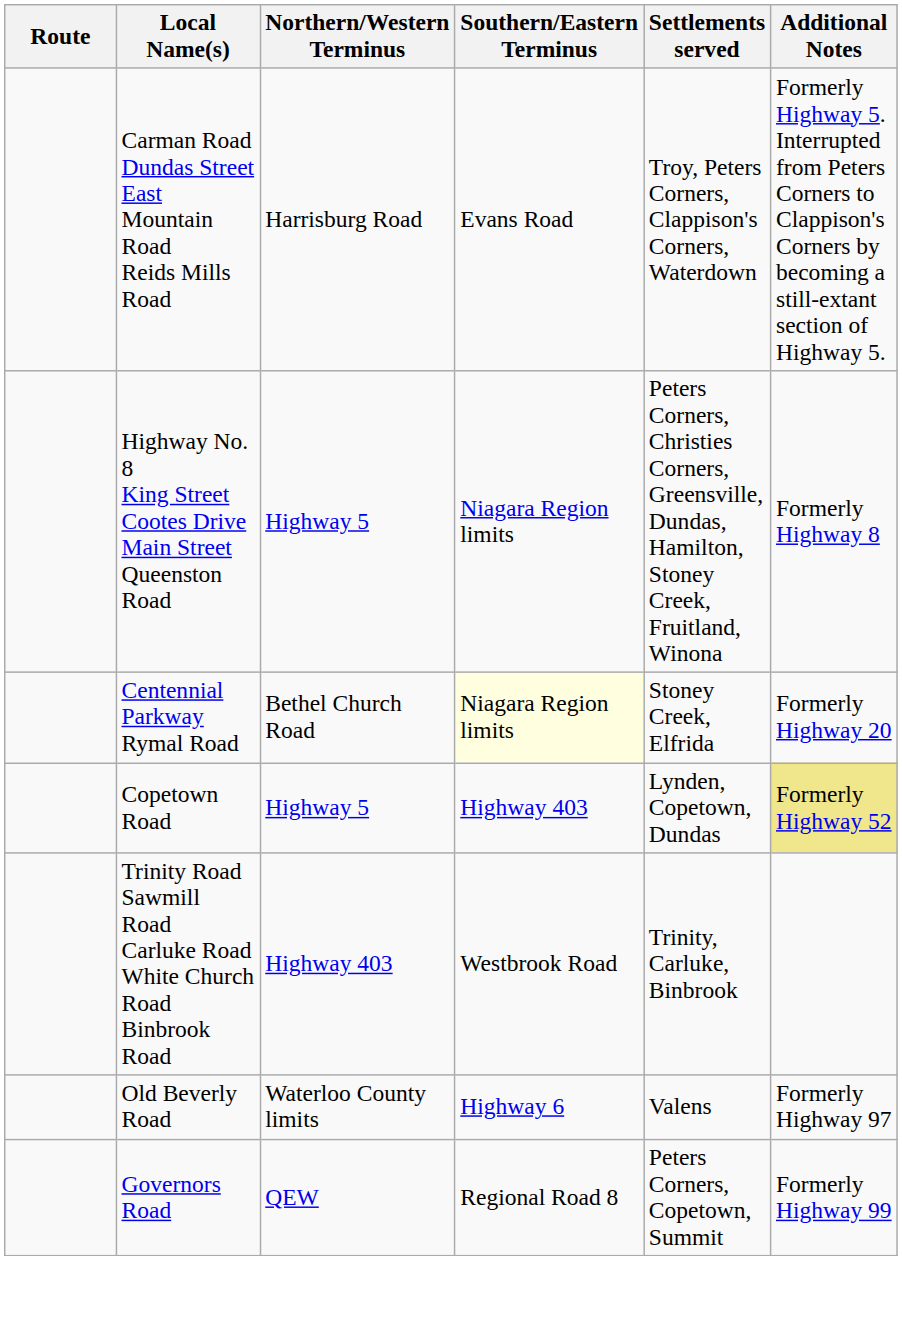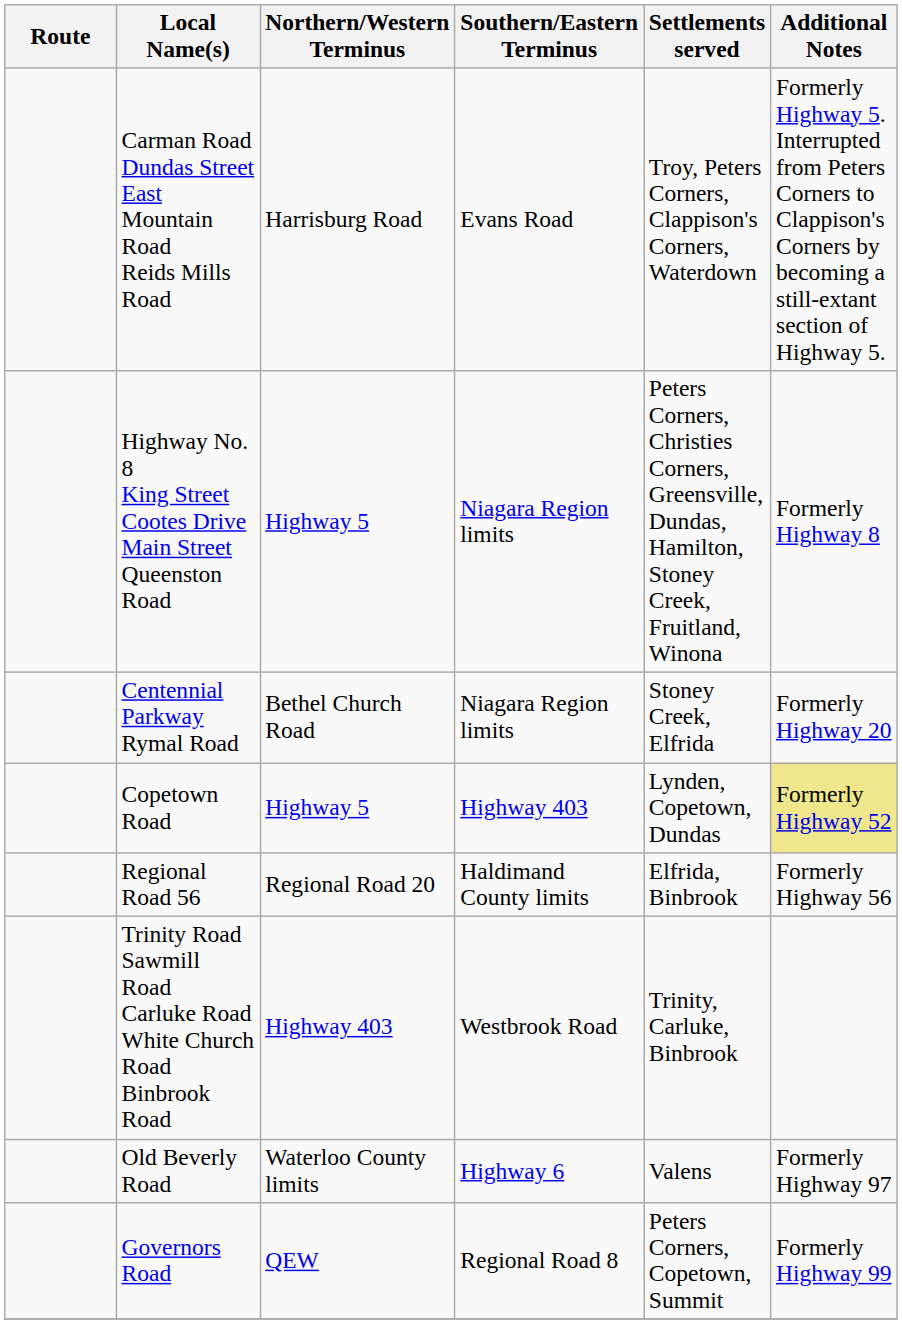Centennial Parkway Rymal Road | Southern/Eastern Terminus: lightyellow background -> no background
+ row: Regional Road 56 | Regional Road 20 | Haldimand County limits | Elfrida, Binbrook | Formerly Highway 56
